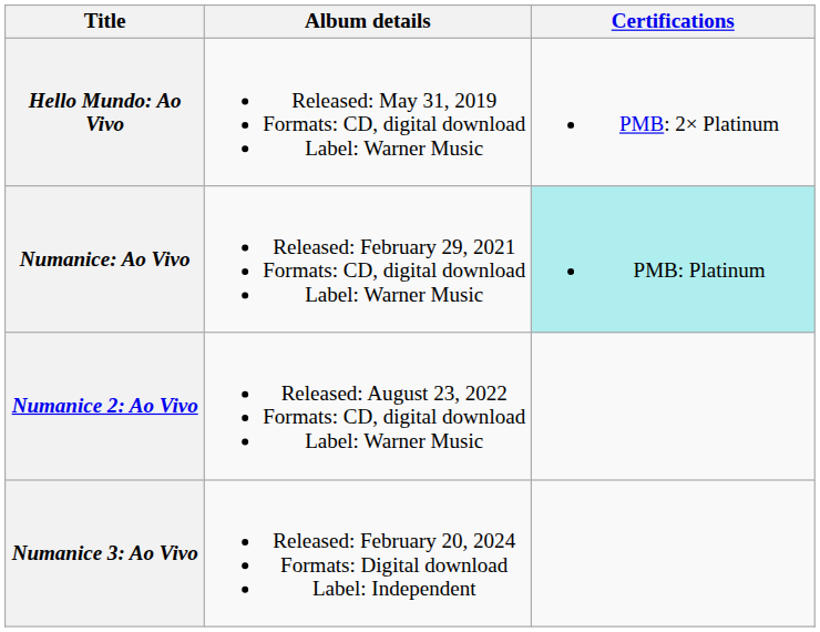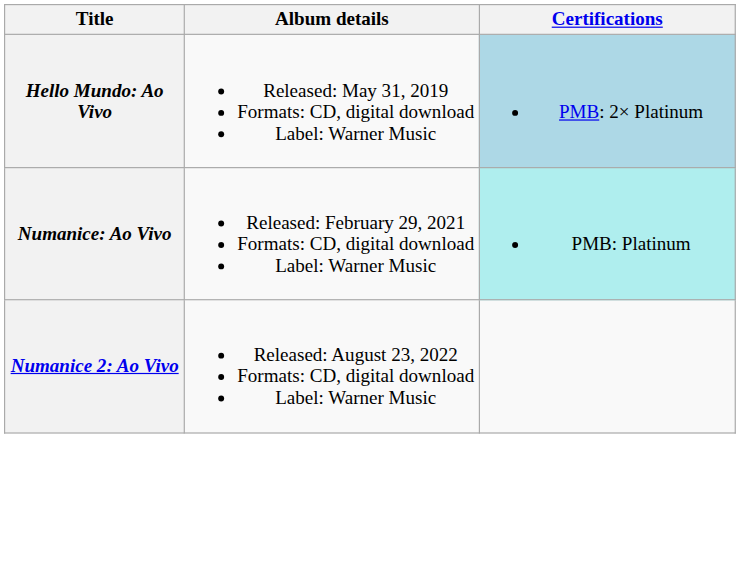Hello Mundo: Ao Vivo | Certifications: no background -> lightblue background
- row: Numanice 3: Ao Vivo | Released: February 20, 2024 Formats: Digital download Label: Independent
